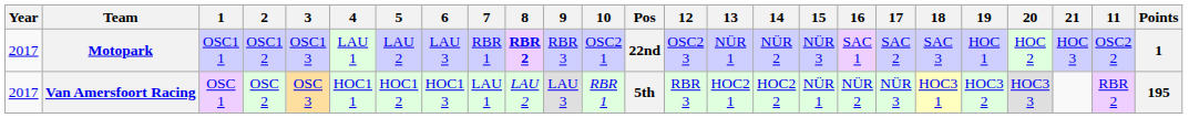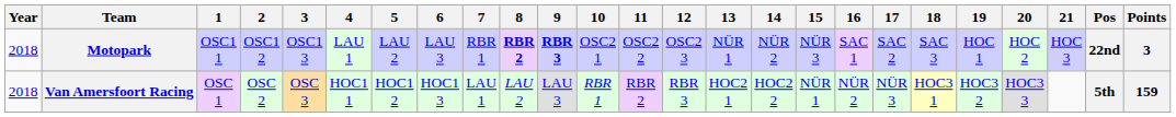columns swapped: 11 <-> Pos
Motopark | Year: 2017 -> 2018
Motopark | 9: normal -> bold
Motopark | Points: 1 -> 3
Van Amersfoort Racing | Year: 2017 -> 2018
Van Amersfoort Racing | Points: 195 -> 159
